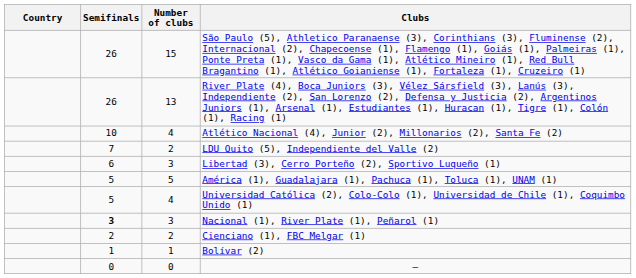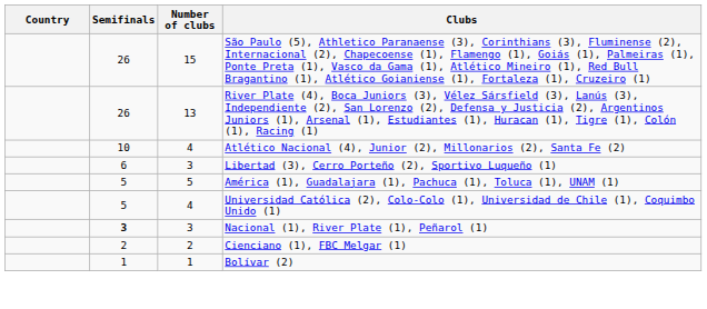- row: 7 | 2 | LDU Quito (5), Independiente del Valle (2)
- row: 0 | 0 | —
